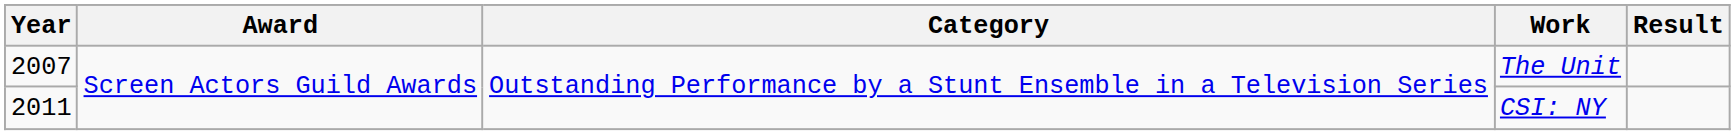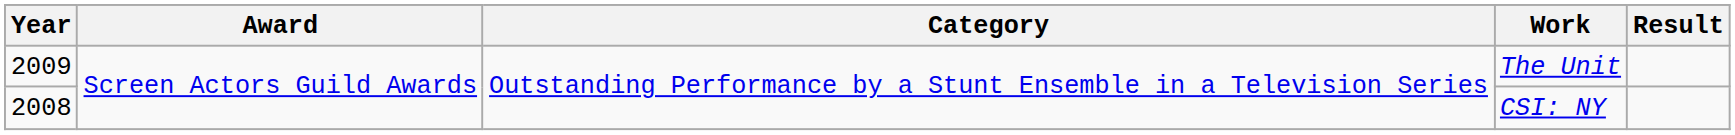The Unit | Year: 2007 -> 2009
CSI: NY | Year: 2011 -> 2008
